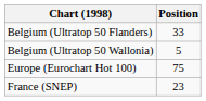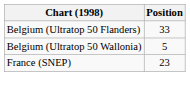- row: Europe (Eurochart Hot 100) | 75
